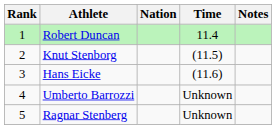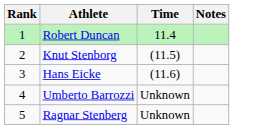- column: Nation
